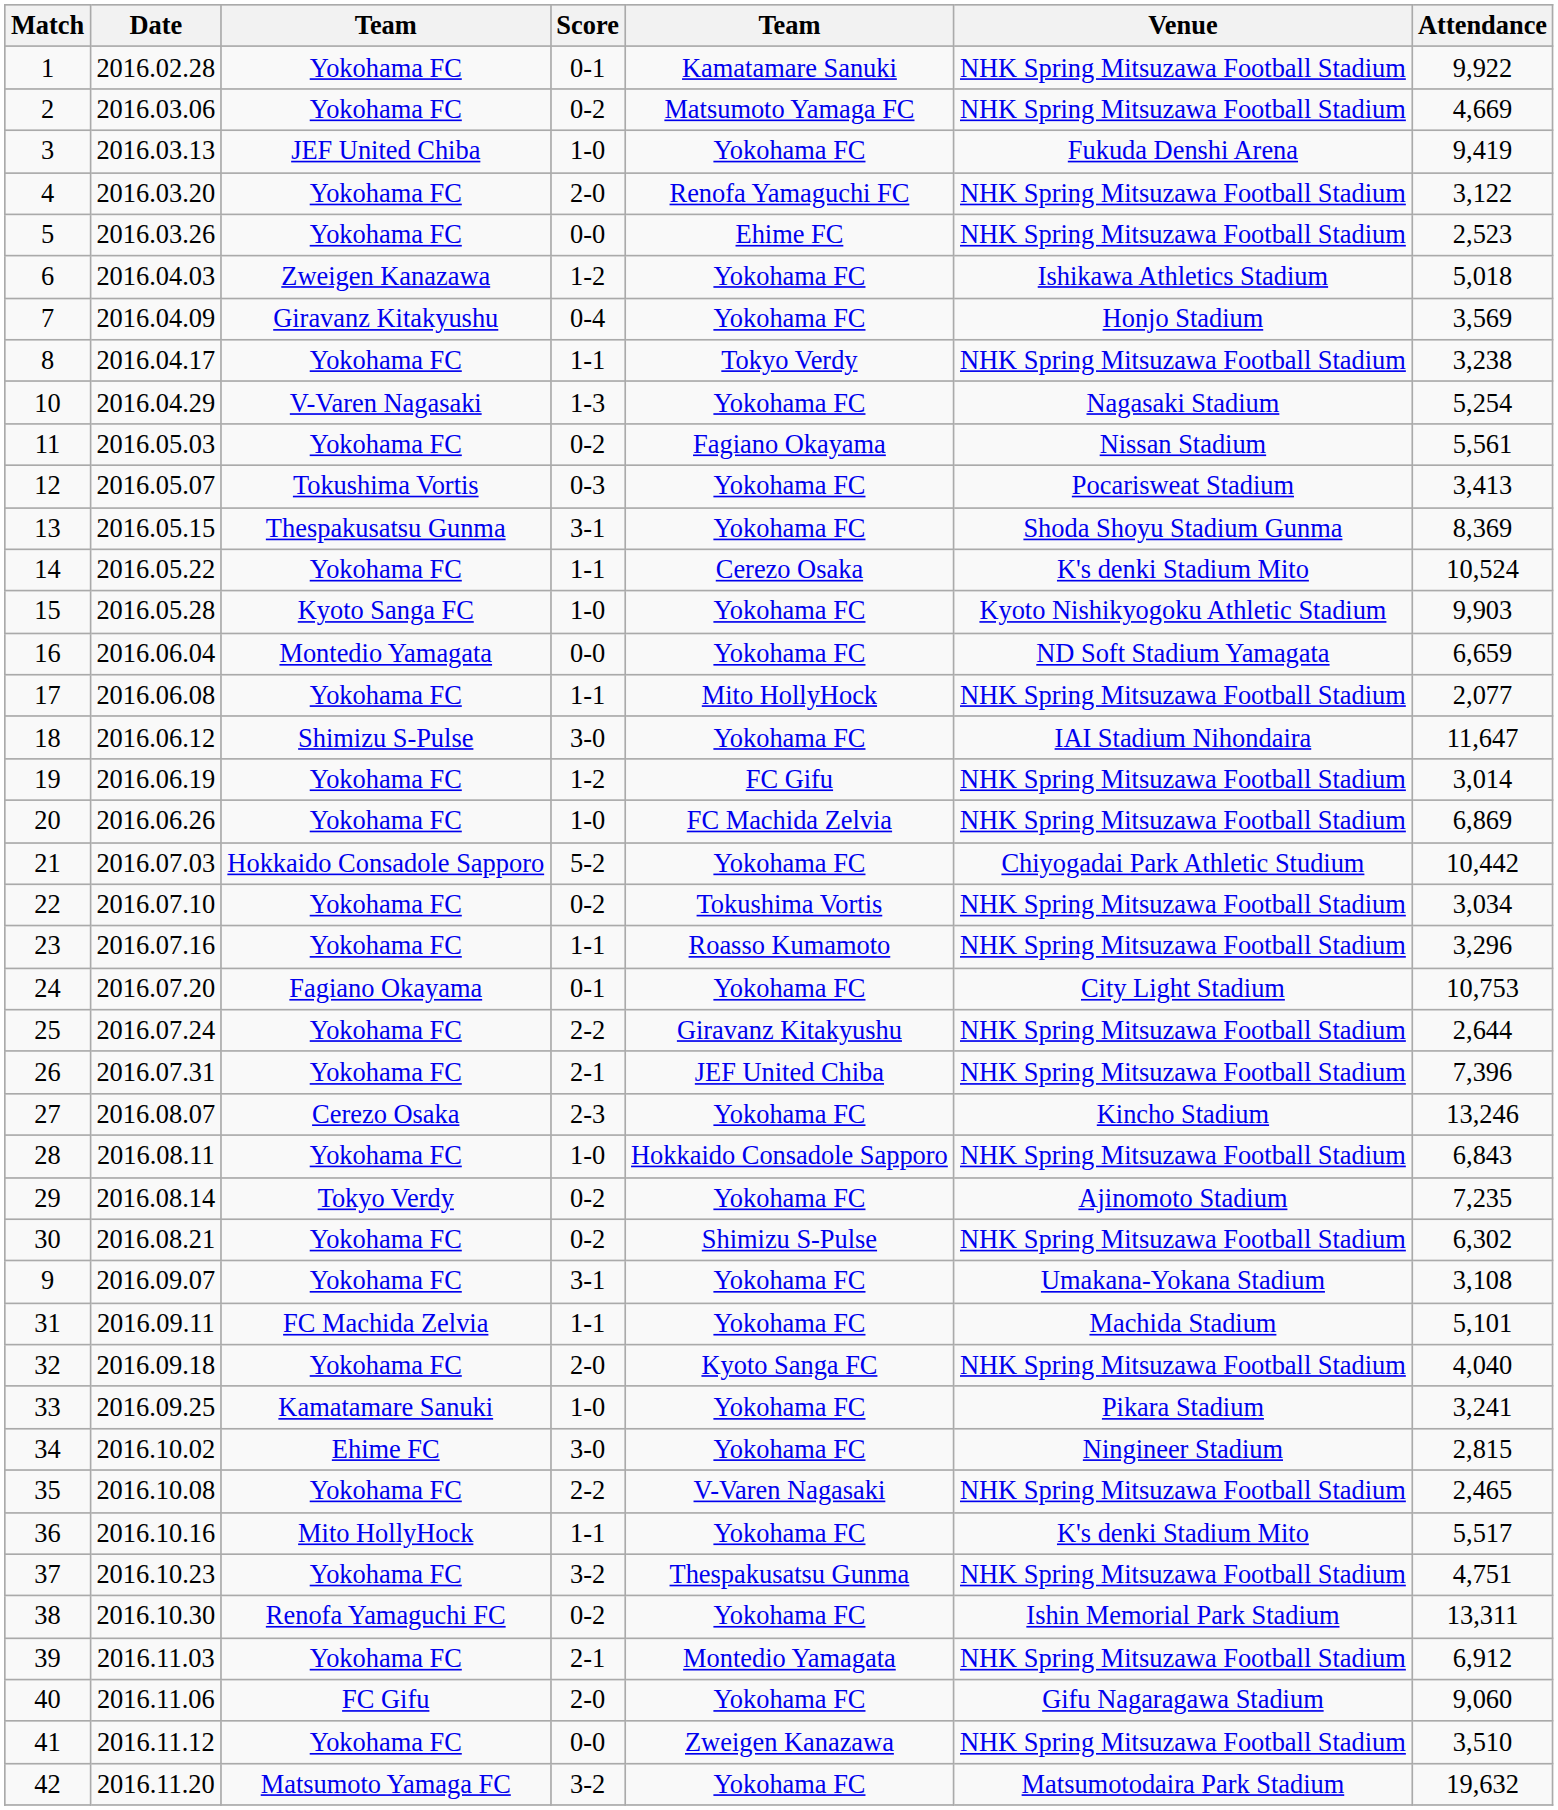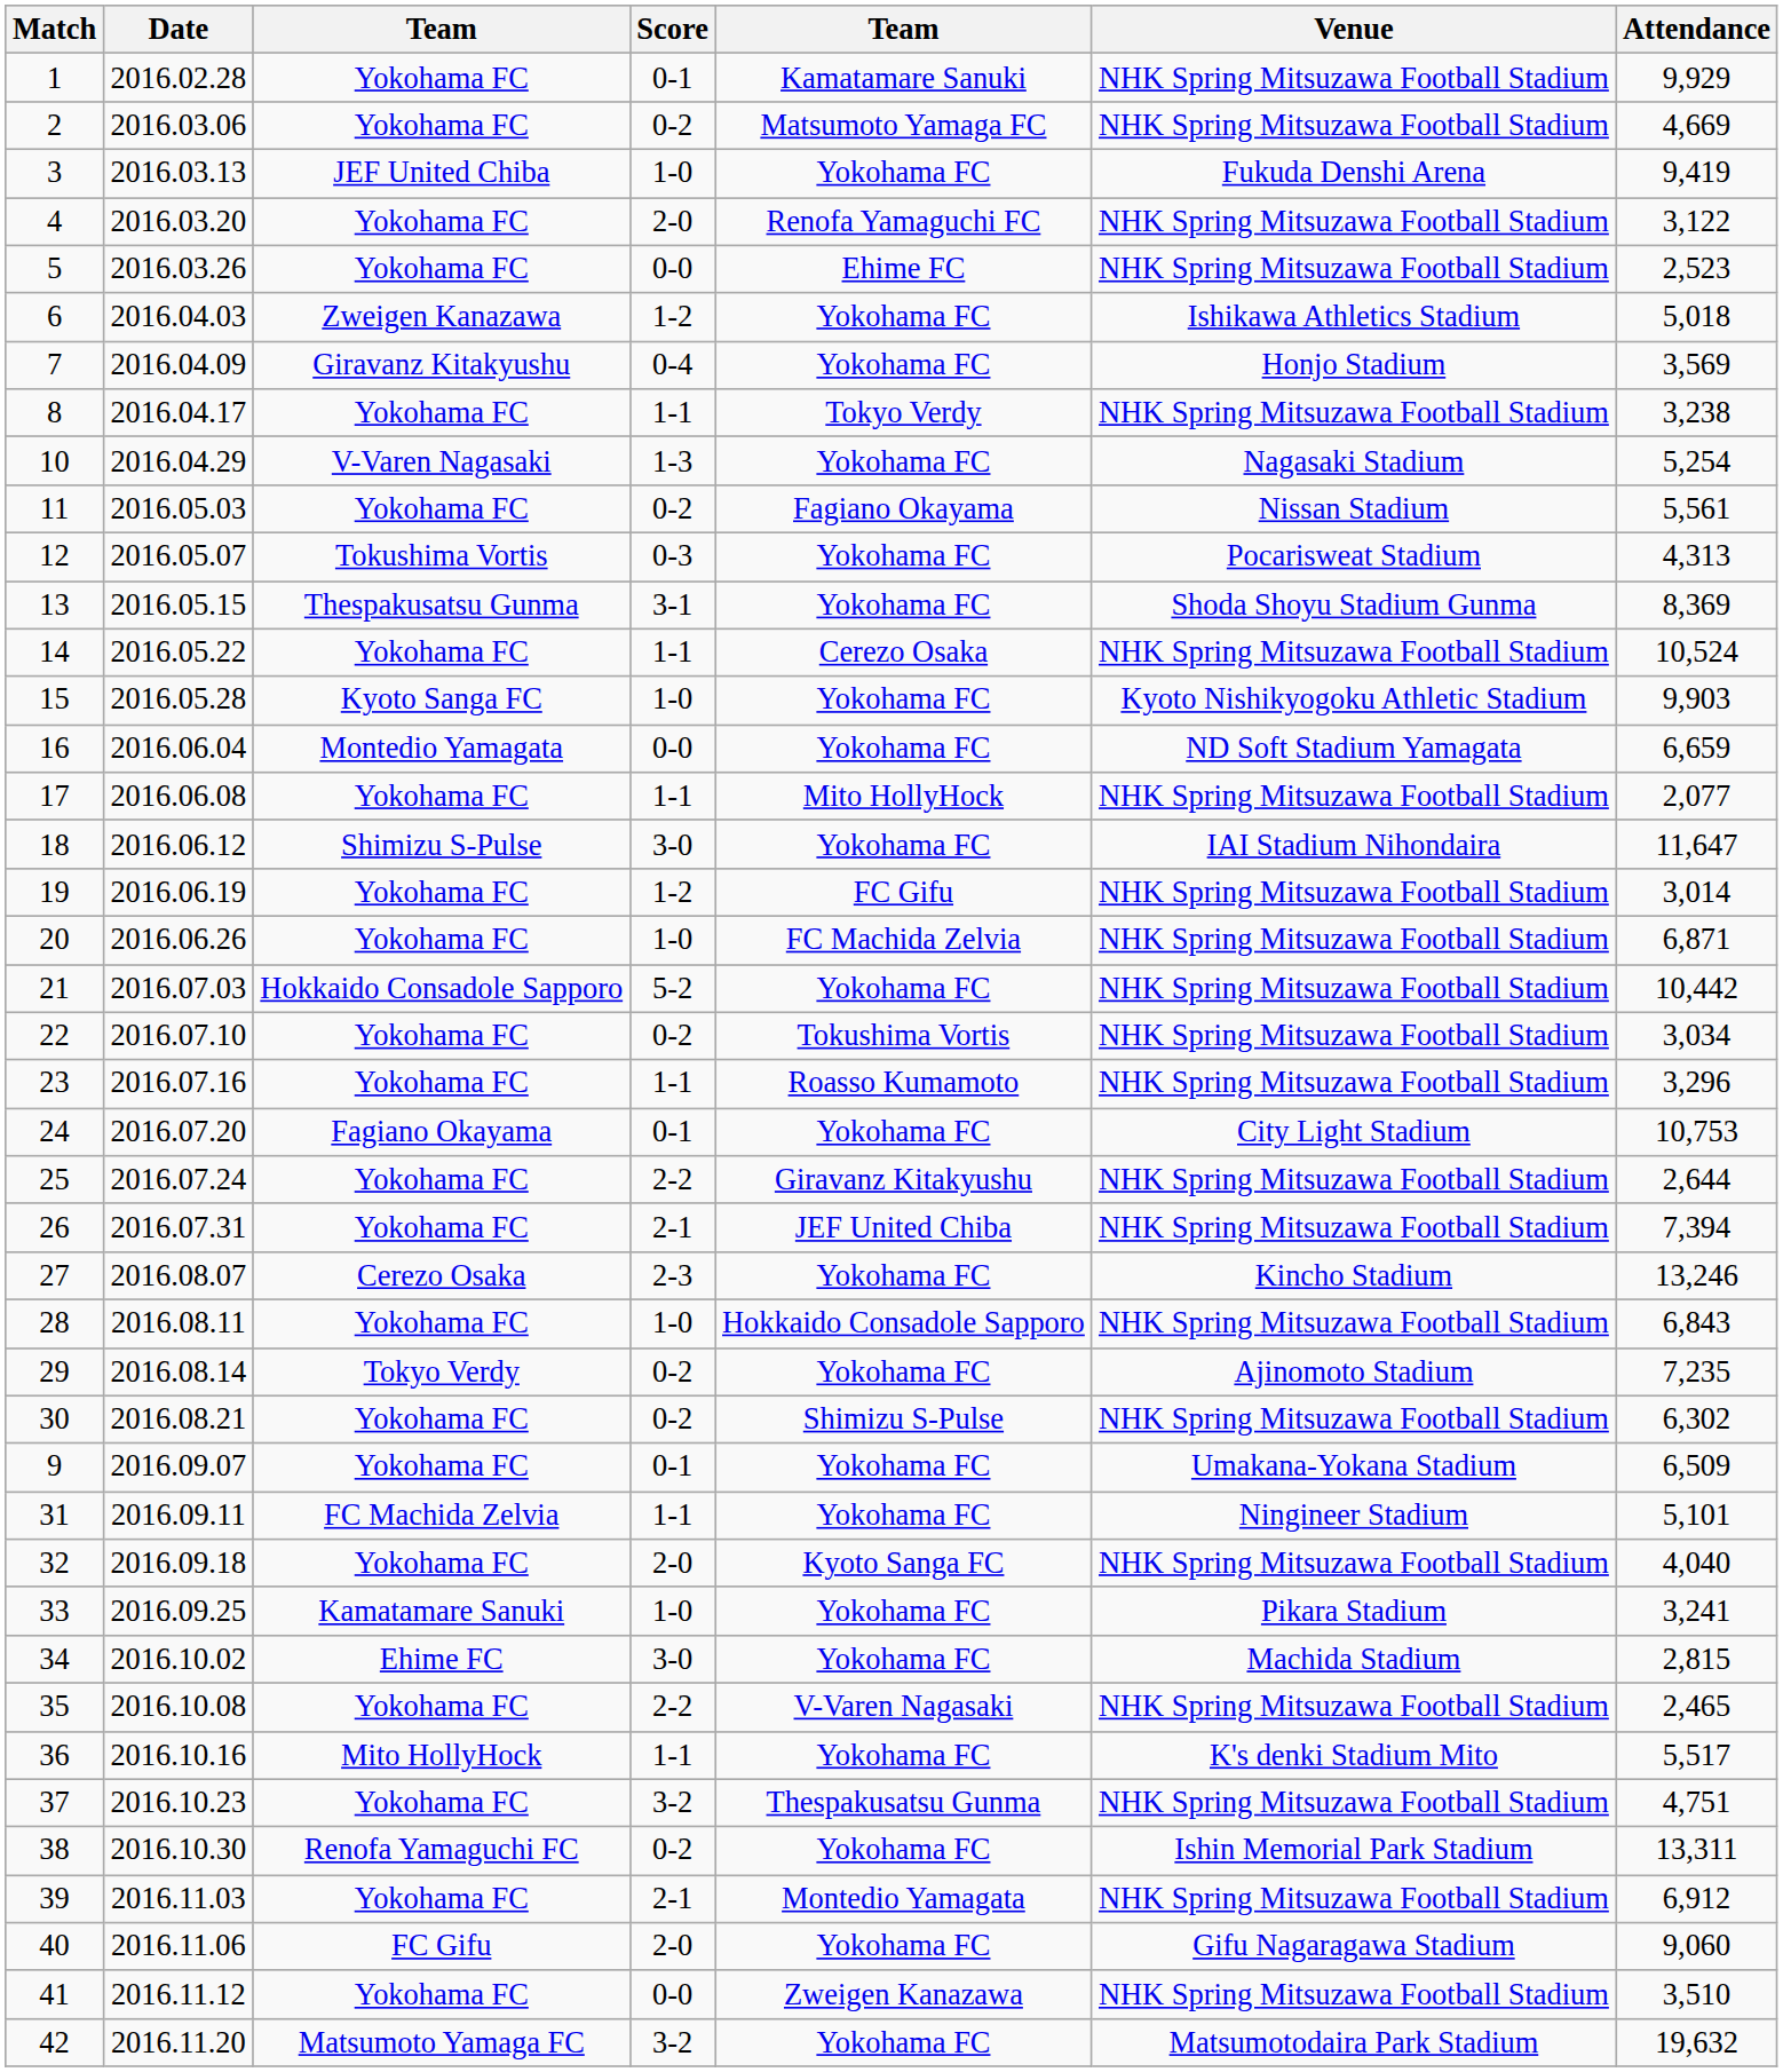1 | Attendance: 9,922 -> 9,929
12 | Attendance: 3,413 -> 4,313
14 | Venue: K's denki Stadium Mito -> NHK Spring Mitsuzawa Football Stadium
20 | Attendance: 6,869 -> 6,871
21 | Venue: Chiyogadai Park Athletic Studium -> NHK Spring Mitsuzawa Football Stadium
26 | Attendance: 7,396 -> 7,394
9 | Score: 3-1 -> 0-1
9 | Attendance: 3,108 -> 6,509
31 | Venue: Machida Stadium -> Ningineer Stadium
34 | Venue: Ningineer Stadium -> Machida Stadium
